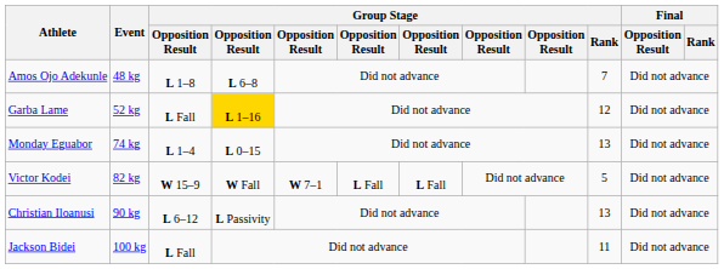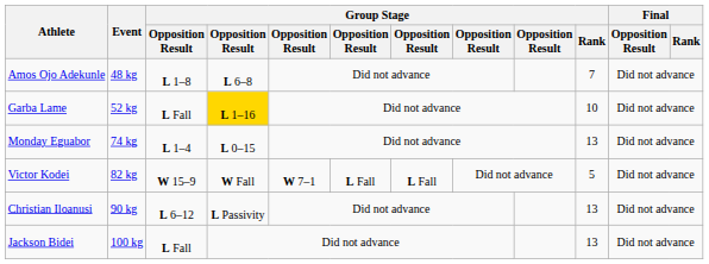Garba Lame | Group Stage / Rank: 12 -> 10
Jackson Bidei | Group Stage / Rank: 11 -> 13
